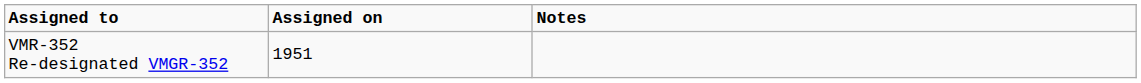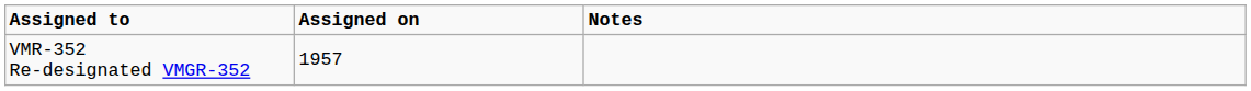VMR-352 Re-designated VMGR-352 | Assigned on: 1951 -> 1957
